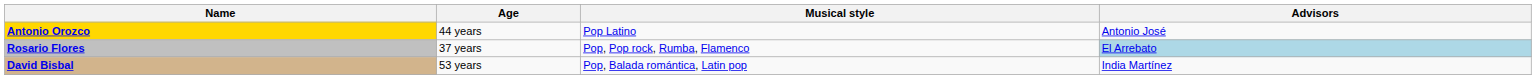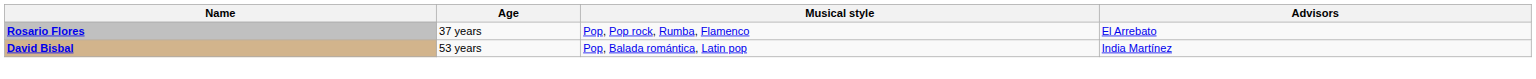- row: Antonio Orozco | 44 years | Pop Latino | Antonio José
Rosario Flores | Advisors: lightblue background -> no background
